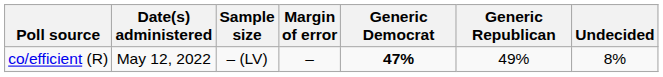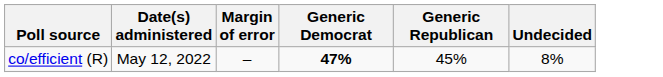- column: Sample size | – (LV)
co/efficient (R) | Generic Republican: 49% -> 45%
